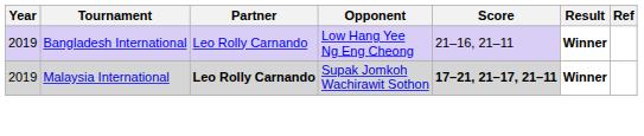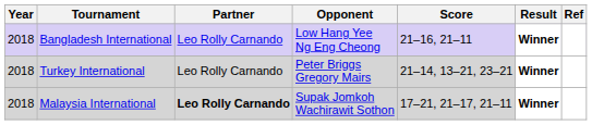Bangladesh International | Year: 2019 -> 2018
+ row: 2018 | Turkey International | Leo Rolly Carnando | Peter Briggs Gregory Mairs | 21–14, 13–21, 23–21 | Winner
Malaysia International | Year: 2019 -> 2018
Malaysia International | Score: bold -> normal
